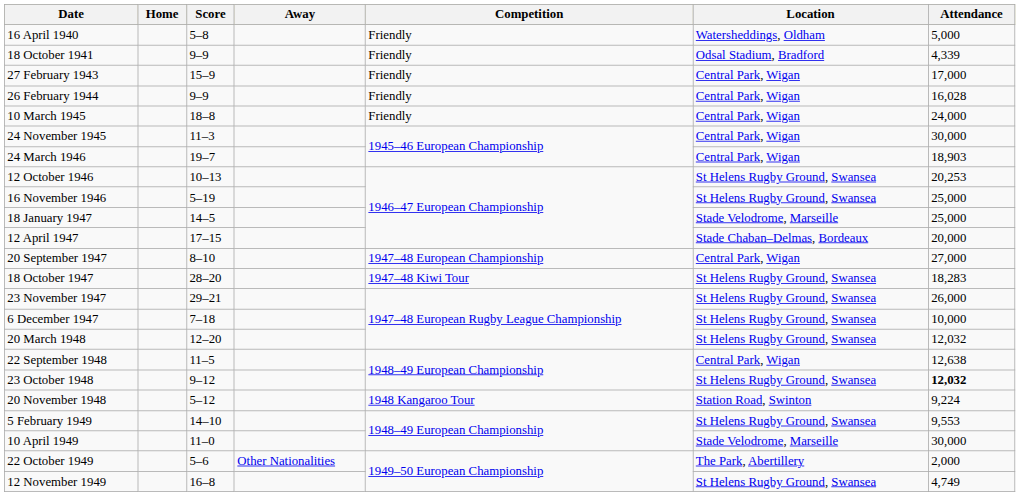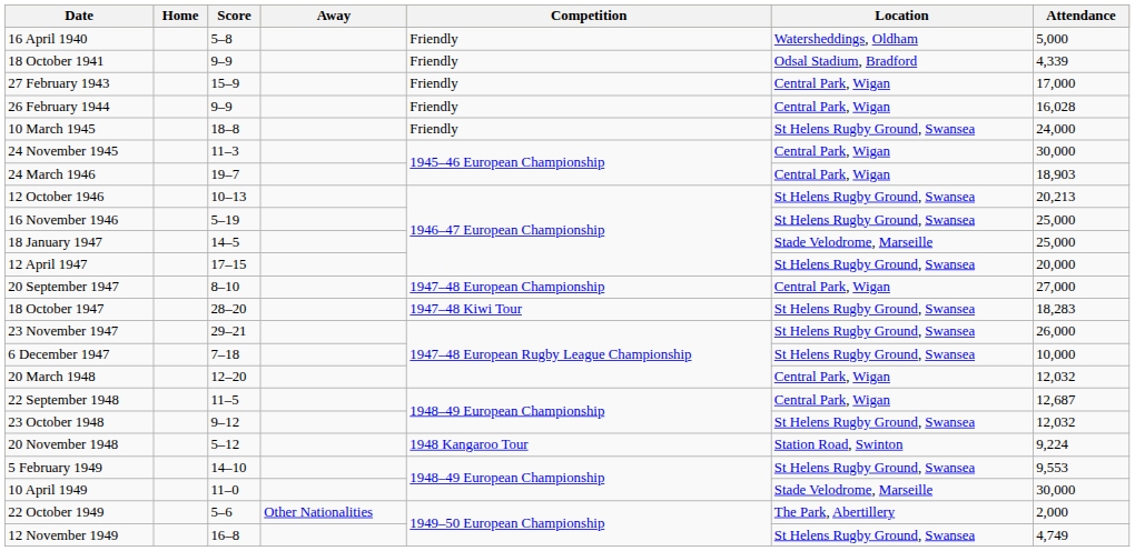10 March 1945 | Location: Central Park, Wigan -> St Helens Rugby Ground, Swansea
12 October 1946 | Attendance: 20,253 -> 20,213
12 April 1947 | Location: Stade Chaban–Delmas, Bordeaux -> St Helens Rugby Ground, Swansea
20 March 1948 | Location: St Helens Rugby Ground, Swansea -> Central Park, Wigan
22 September 1948 | Attendance: 12,638 -> 12,687
23 October 1948 | Attendance: bold -> normal
